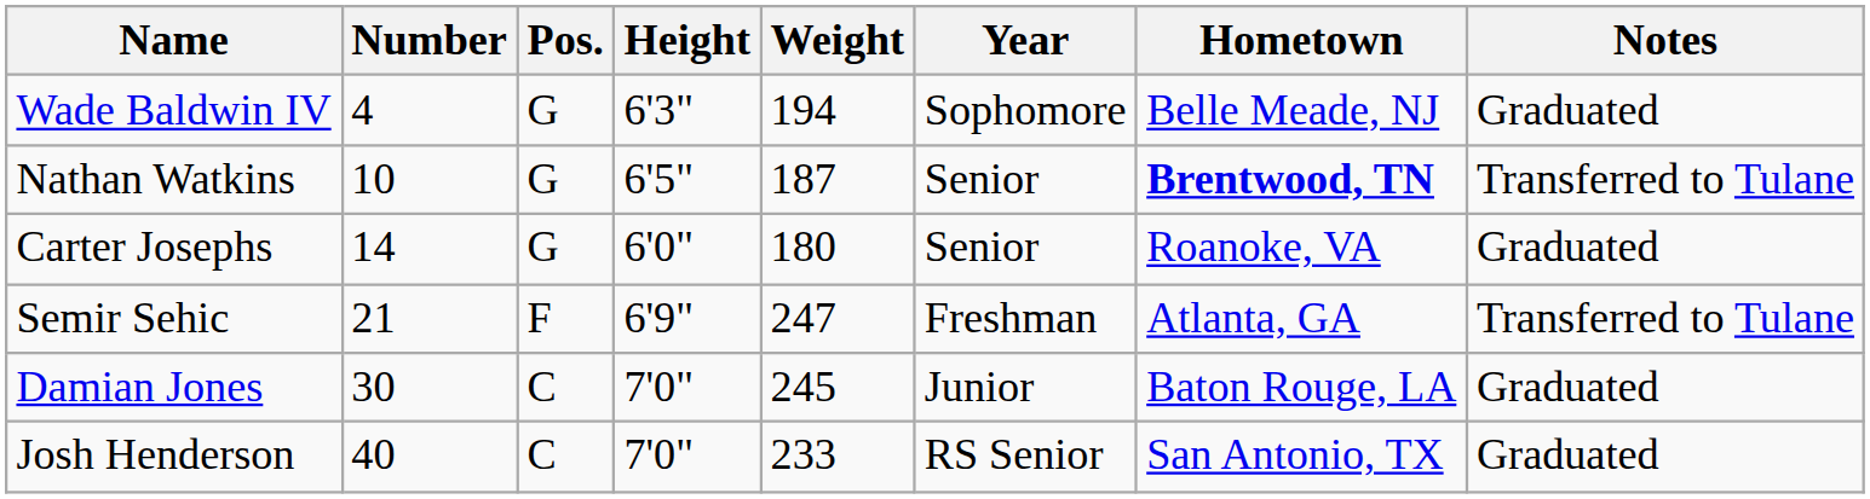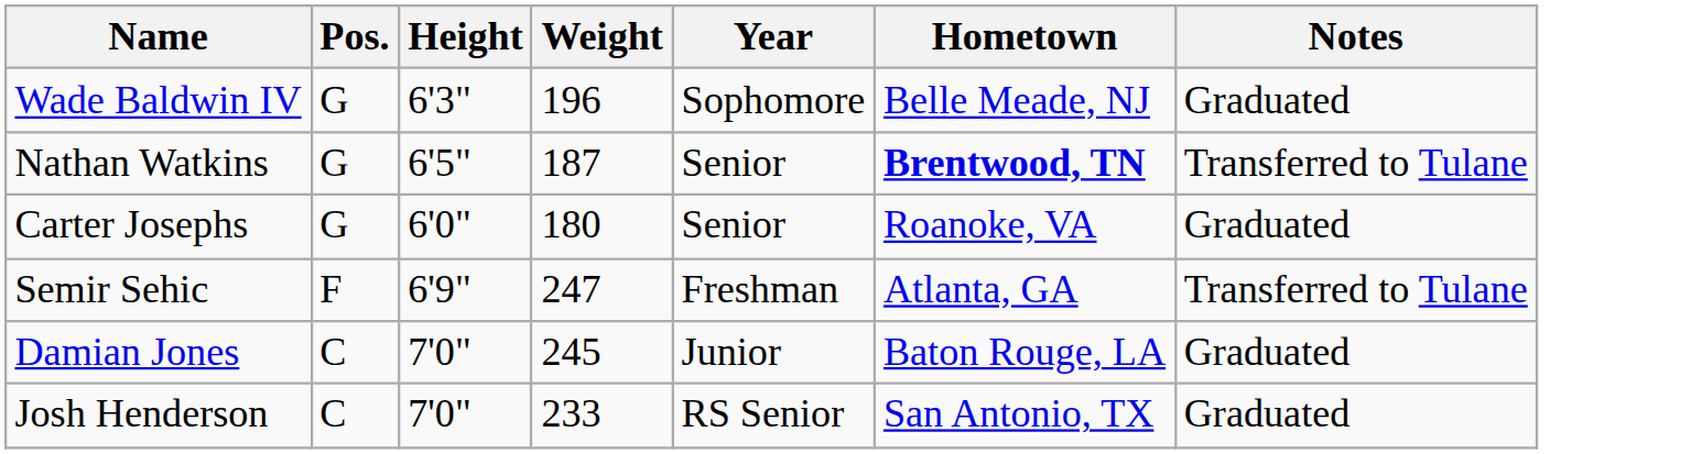- column: Number | 4 | 10 | 14 | 21 | 30 | 40
Wade Baldwin IV | Weight: 194 -> 196
